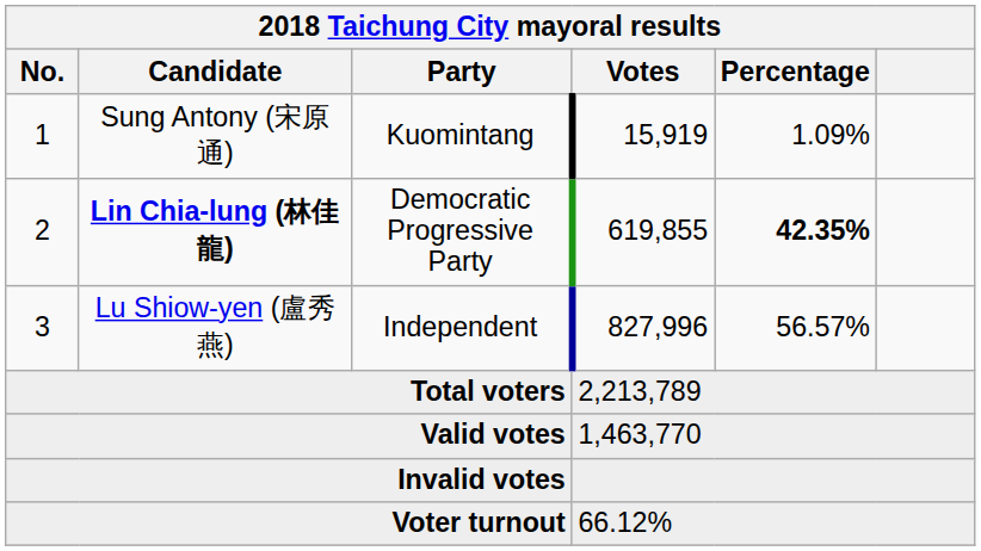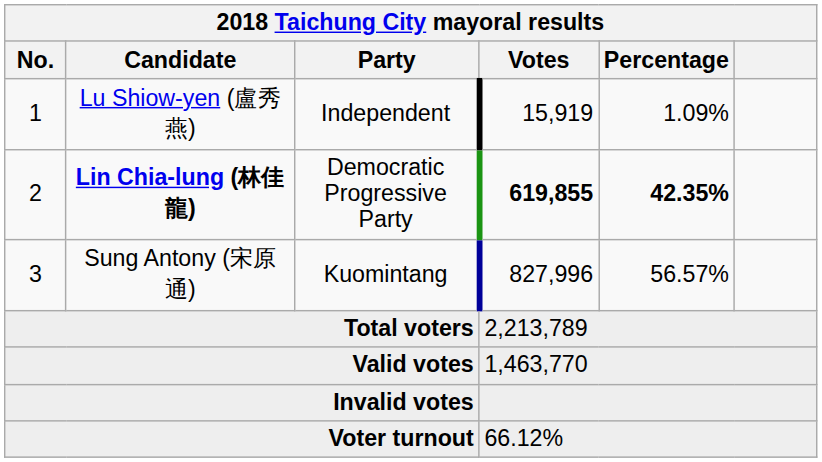1 | Candidate: Sung Antony (宋原通) -> Lu Shiow-yen (盧秀燕)
1 | Party: Kuomintang -> Independent
2 | Votes: normal -> bold
3 | Candidate: Lu Shiow-yen (盧秀燕) -> Sung Antony (宋原通)
3 | Party: Independent -> Kuomintang
